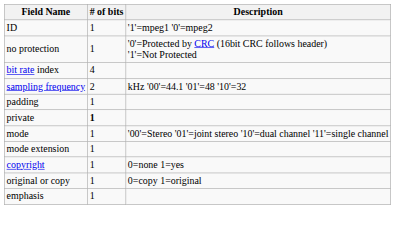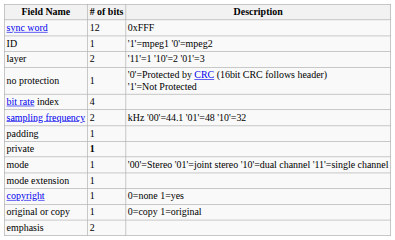+ row: sync word | 12 | 0xFFF
+ row: layer | 2 | '11'=1 '10'=2 '01'=3
emphasis | # of bits: 1 -> 2
